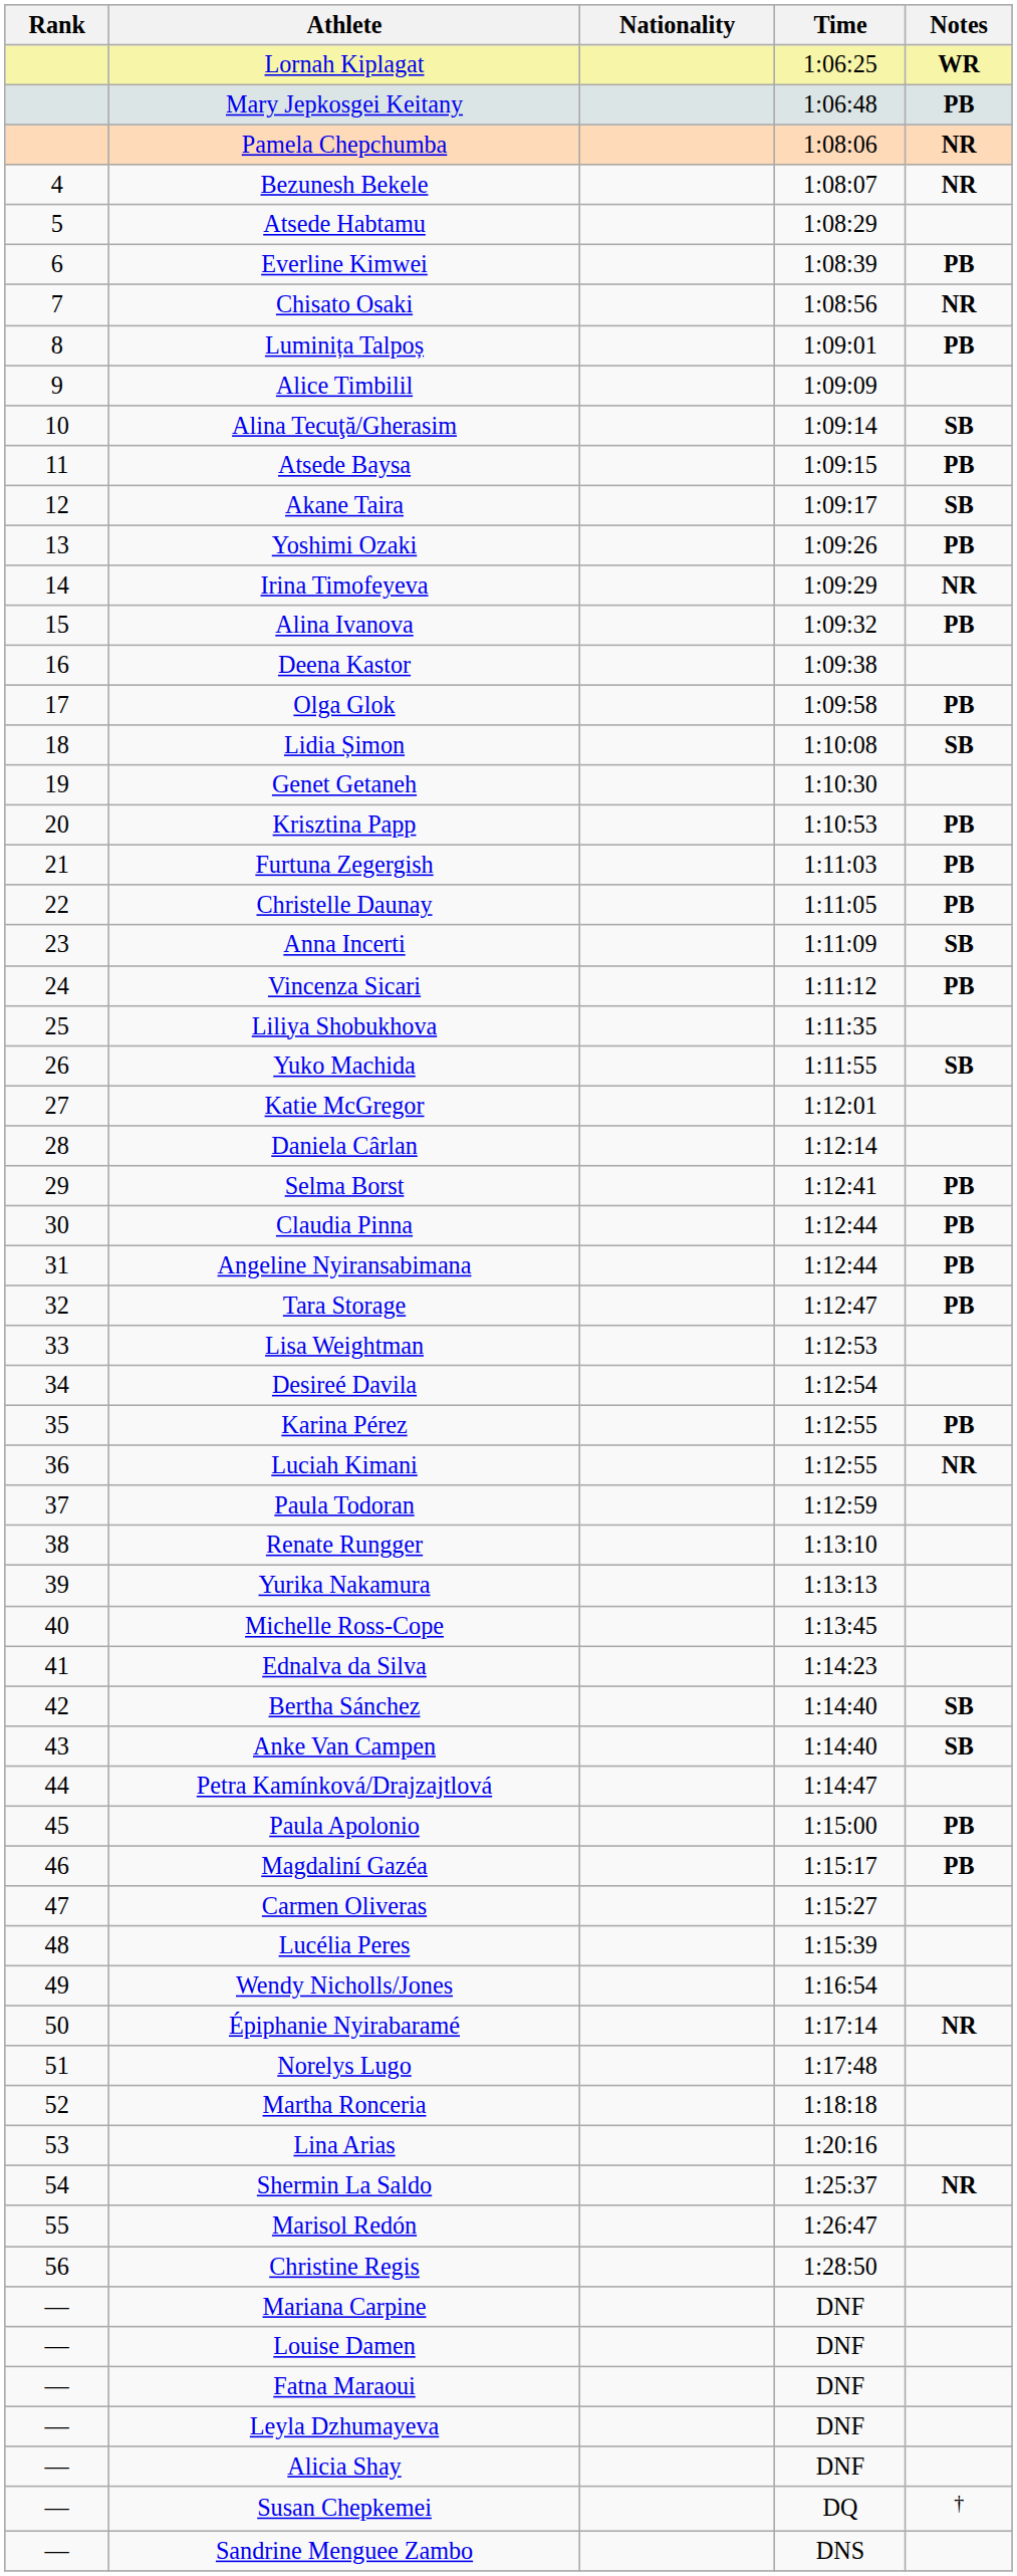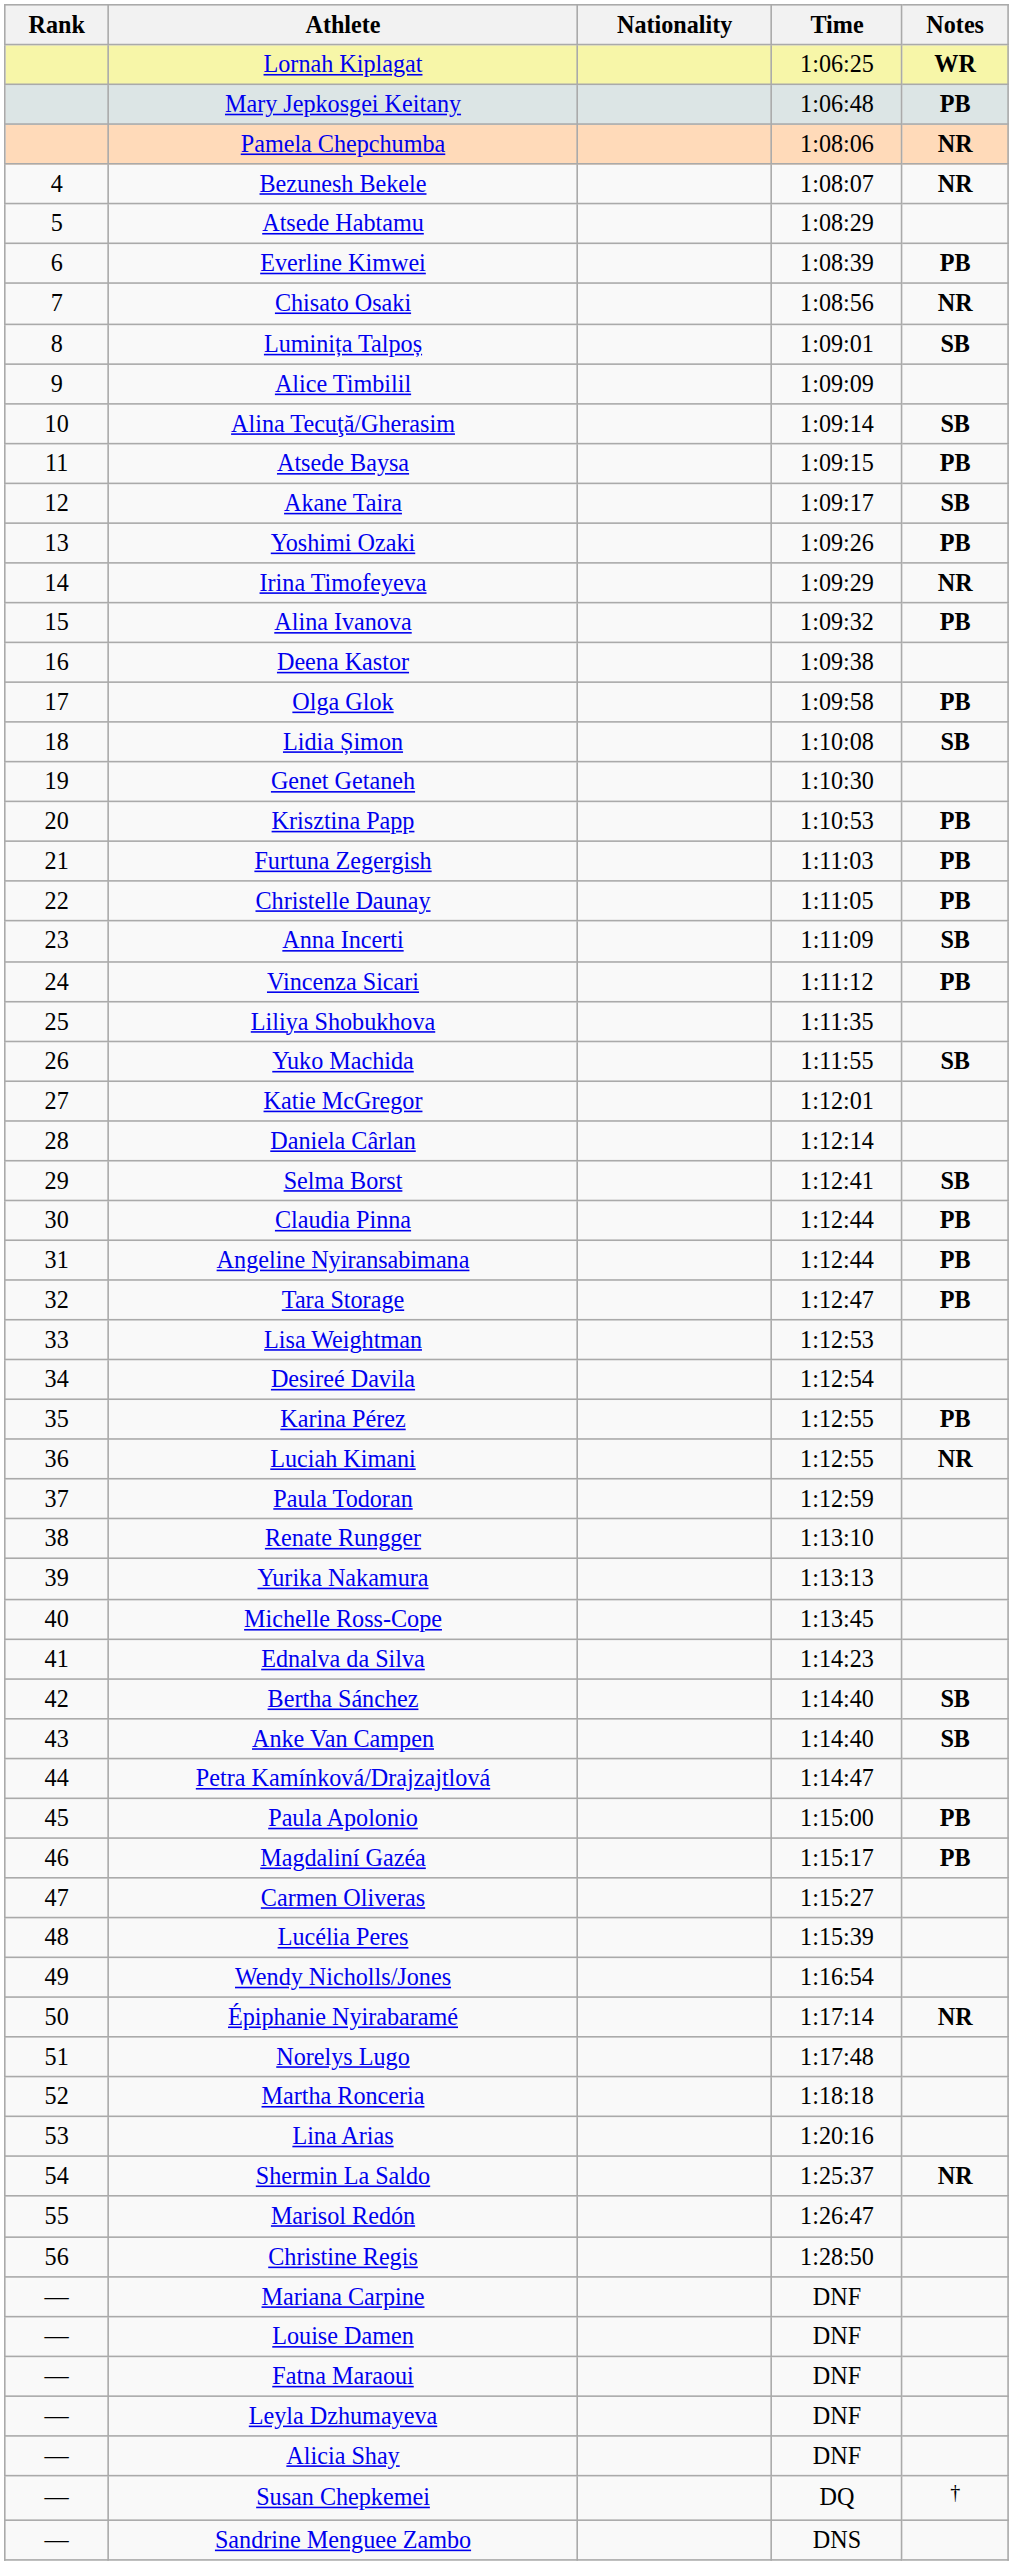Luminița Talpoș | Notes: PB -> SB
Selma Borst | Notes: PB -> SB
